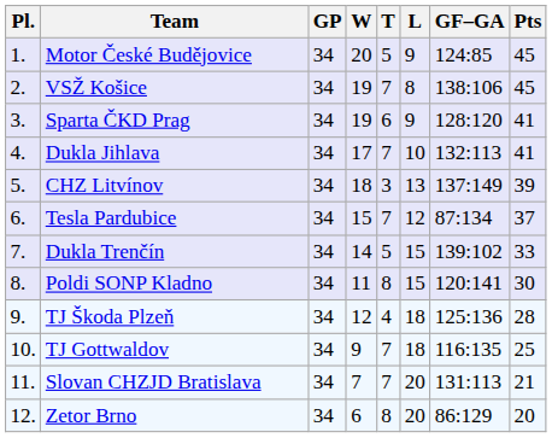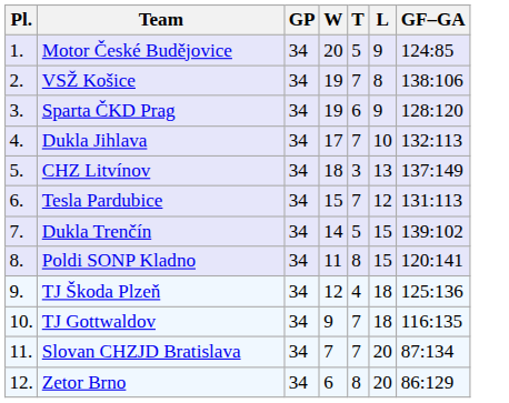- column: Pts | 45 | 45 | 41 | 41 | 39 | 37 | 33 | 30 | 28 | 25 | 21 | 20
Tesla Pardubice | GF–GA: 87:134 -> 131:113
Slovan CHZJD Bratislava | GF–GA: 131:113 -> 87:134
